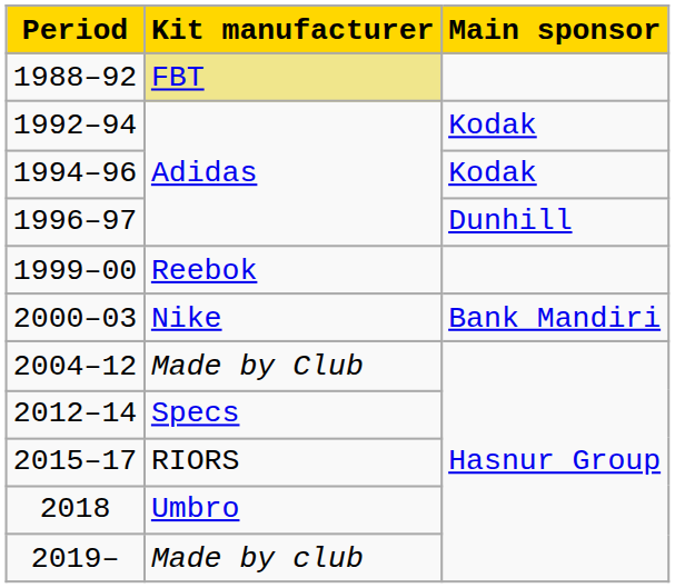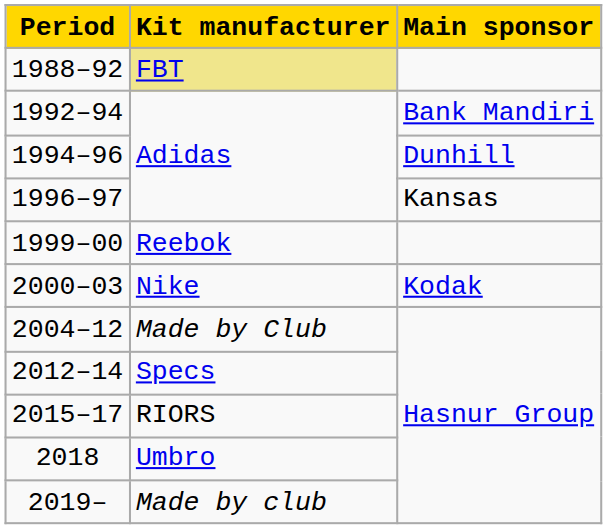1992–94 | Main sponsor: Kodak -> Bank Mandiri
1994–96 | Main sponsor: Kodak -> Dunhill
1996–97 | Main sponsor: Dunhill -> Kansas
2000–03 | Main sponsor: Bank Mandiri -> Kodak
